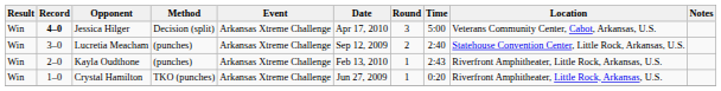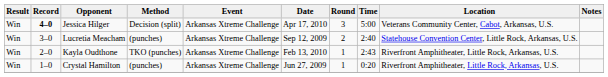Kayla Oudthone | Method: (punches) -> TKO (punches)
Crystal Hamilton | Method: TKO (punches) -> (punches)
